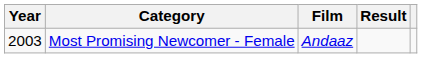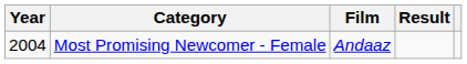Most Promising Newcomer - Female | Year: 2003 -> 2004
